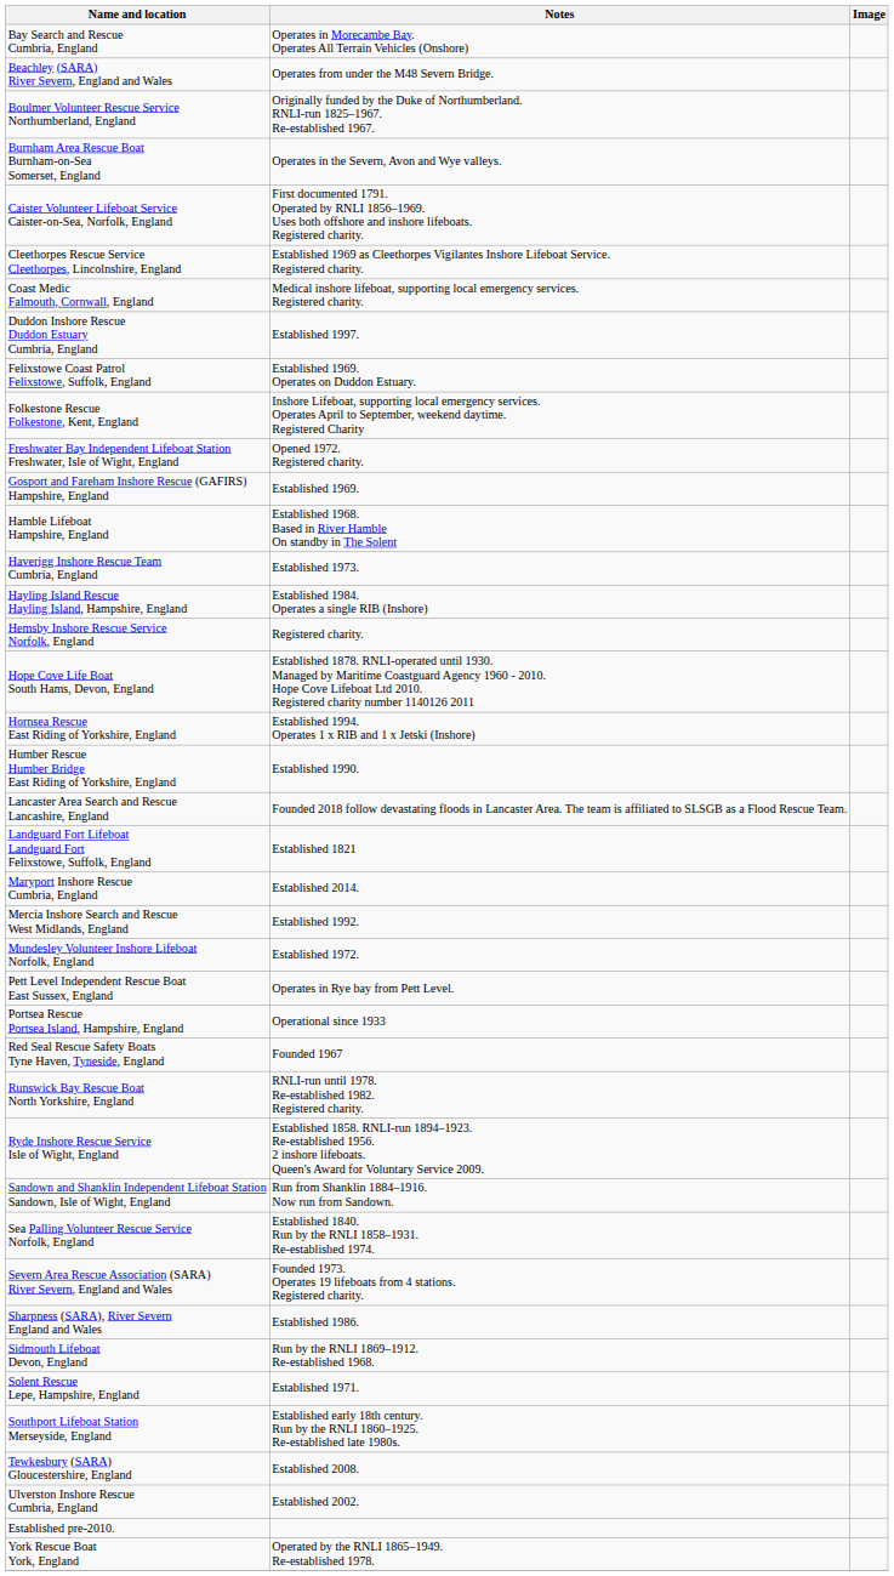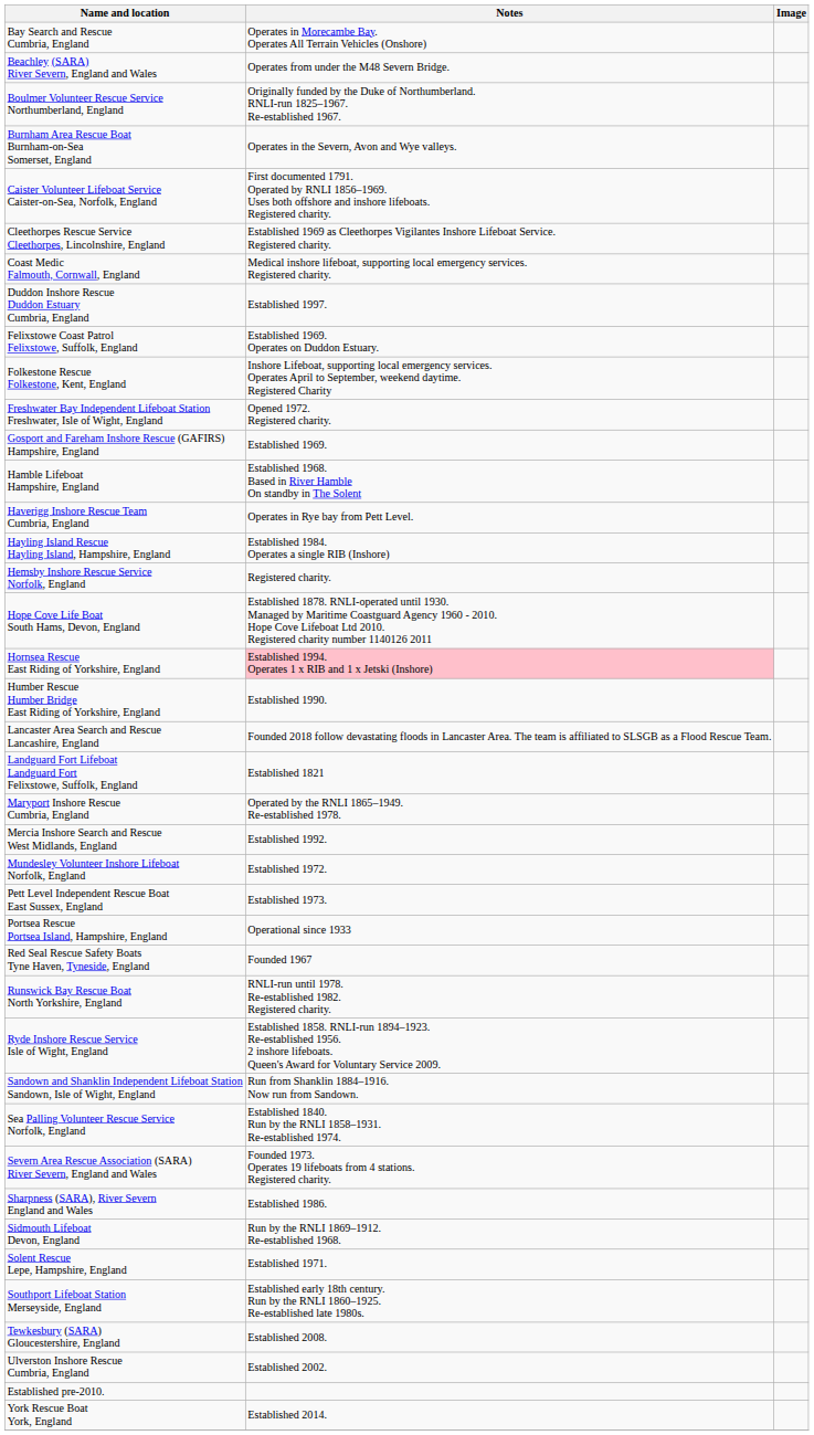Haverigg Inshore Rescue Team Cumbria, England | Notes: Established 1973. -> Operates in Rye bay from Pett Level.
Hornsea Rescue East Riding of Yorkshire, England | Notes: no background -> pink background
Maryport Inshore Rescue Cumbria, England | Notes: Established 2014. -> Operated by the RNLI 1865–1949. Re-established 1978.
Pett Level Independent Rescue Boat East Sussex, England | Notes: Operates in Rye bay from Pett Level. -> Established 1973.
York Rescue Boat York, England | Notes: Operated by the RNLI 1865–1949. Re-established 1978. -> Established 2014.
